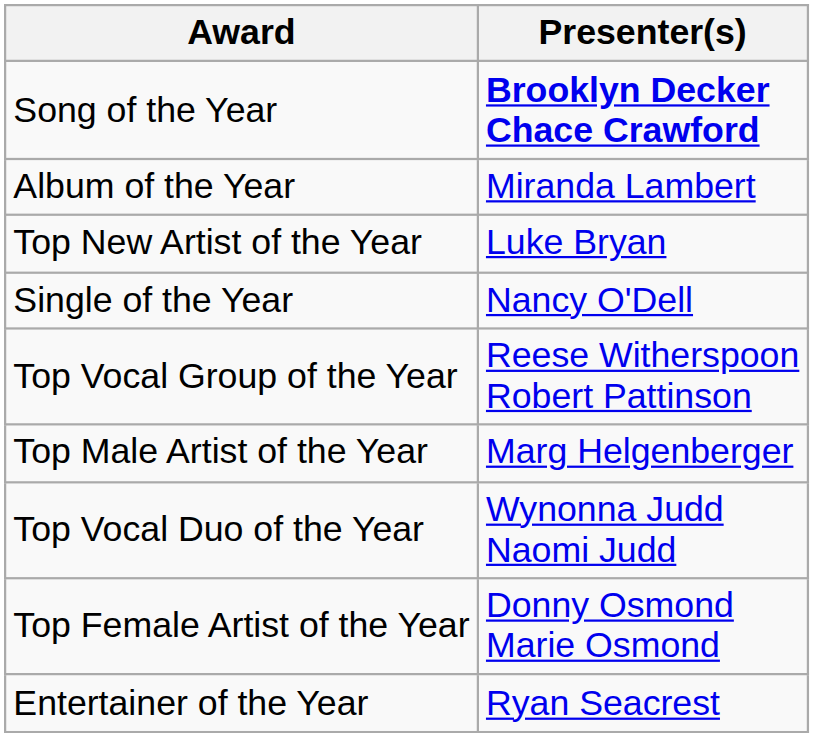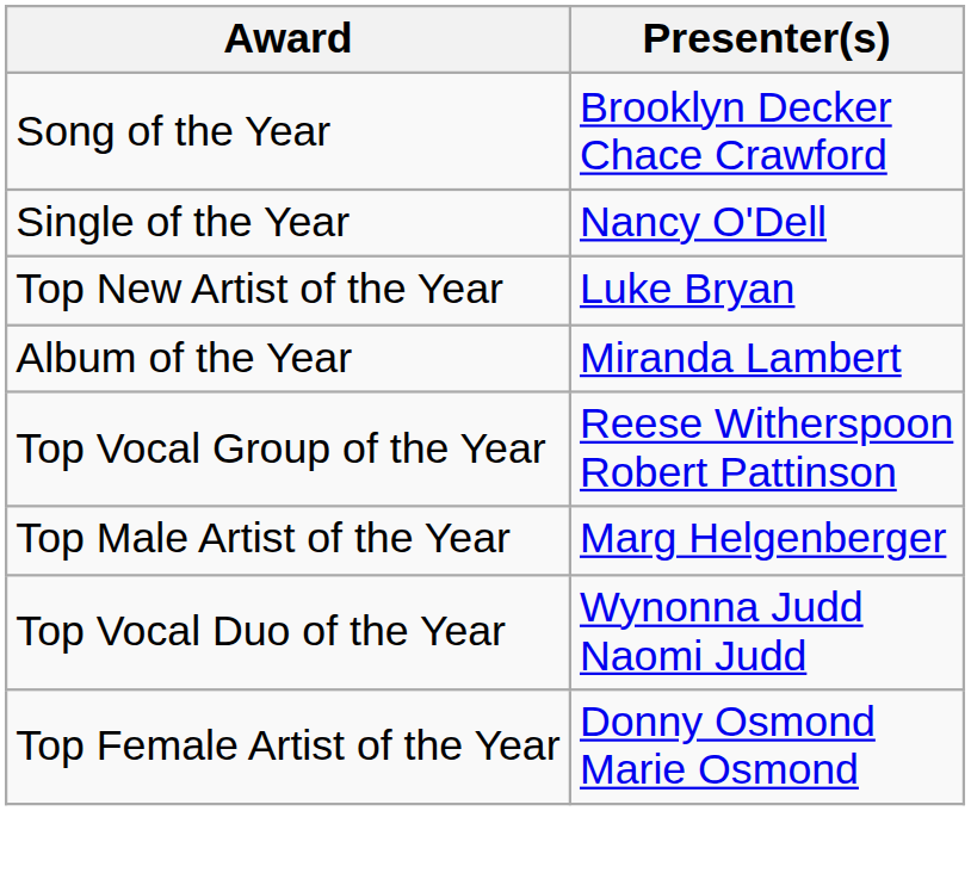Song of the Year | Presenter(s): bold -> normal
rows swapped: Single of the Year <-> Album of the Year
- row: Entertainer of the Year | Ryan Seacrest
